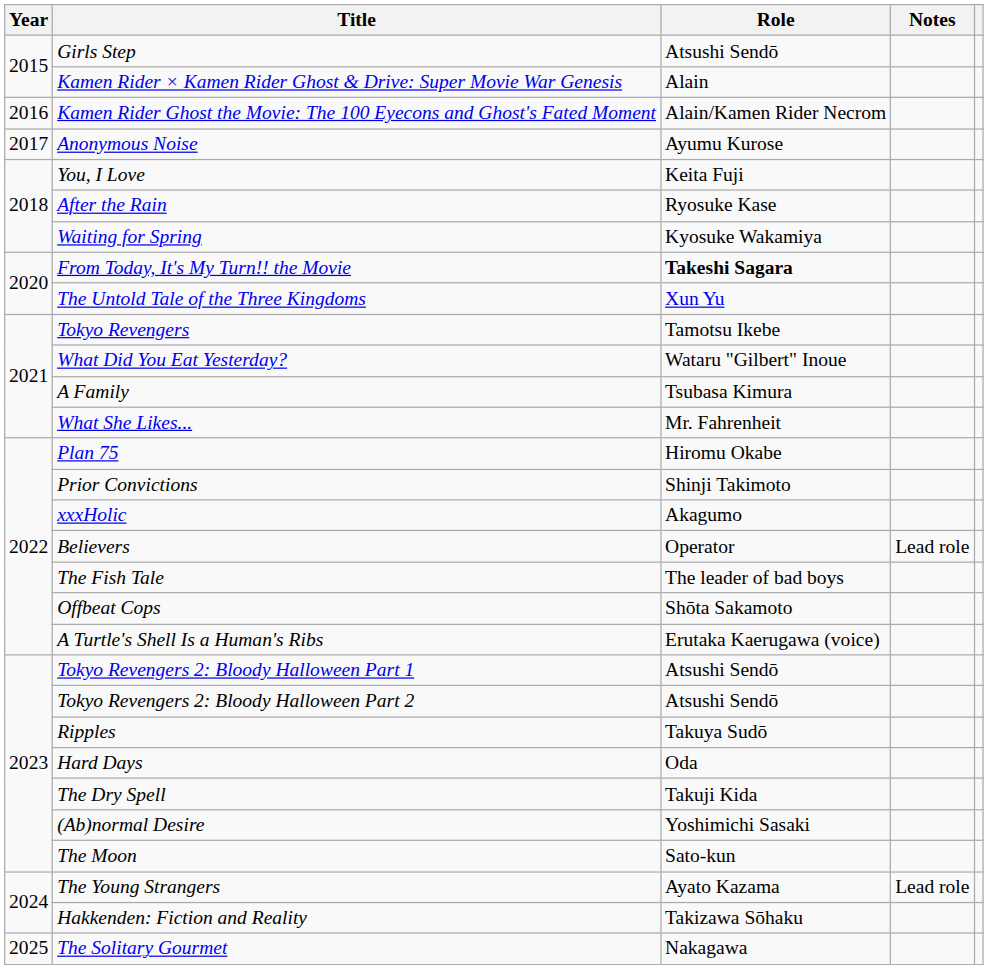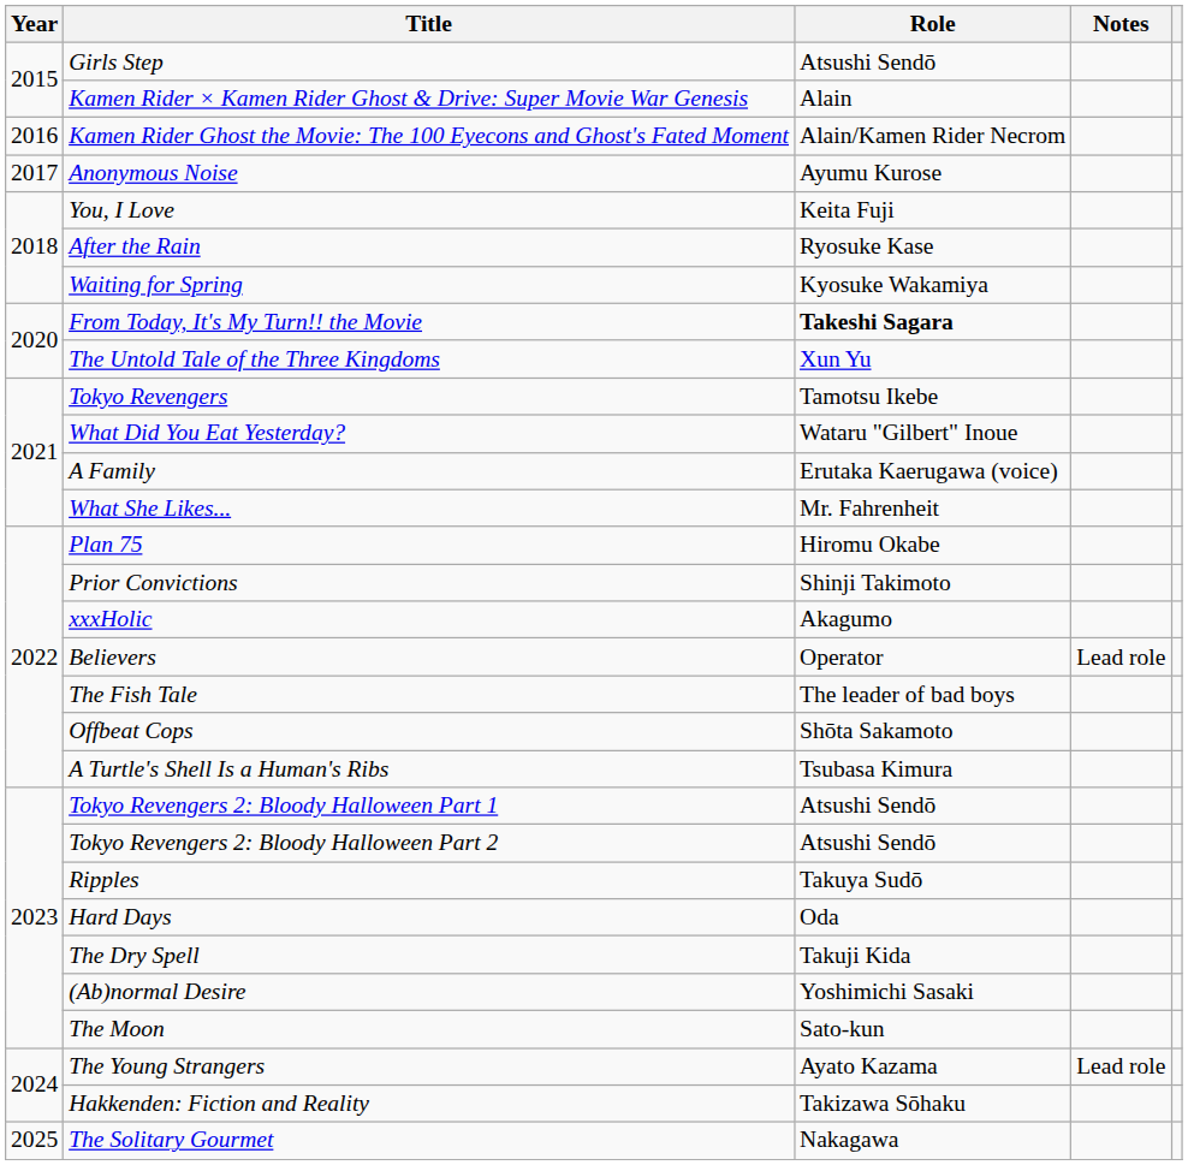A Family | Role: Tsubasa Kimura -> Erutaka Kaerugawa (voice)
A Turtle's Shell Is a Human's Ribs | Role: Erutaka Kaerugawa (voice) -> Tsubasa Kimura
